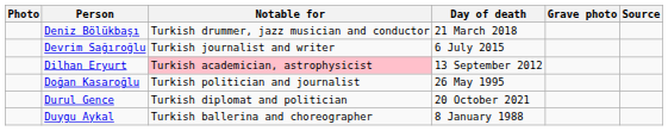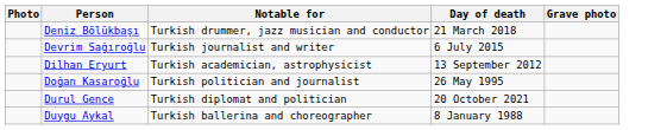- column: Source
Dilhan Eryurt | Notable for: pink background -> no background
